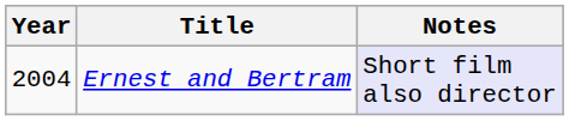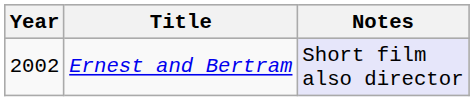Ernest and Bertram | Year: 2004 -> 2002
